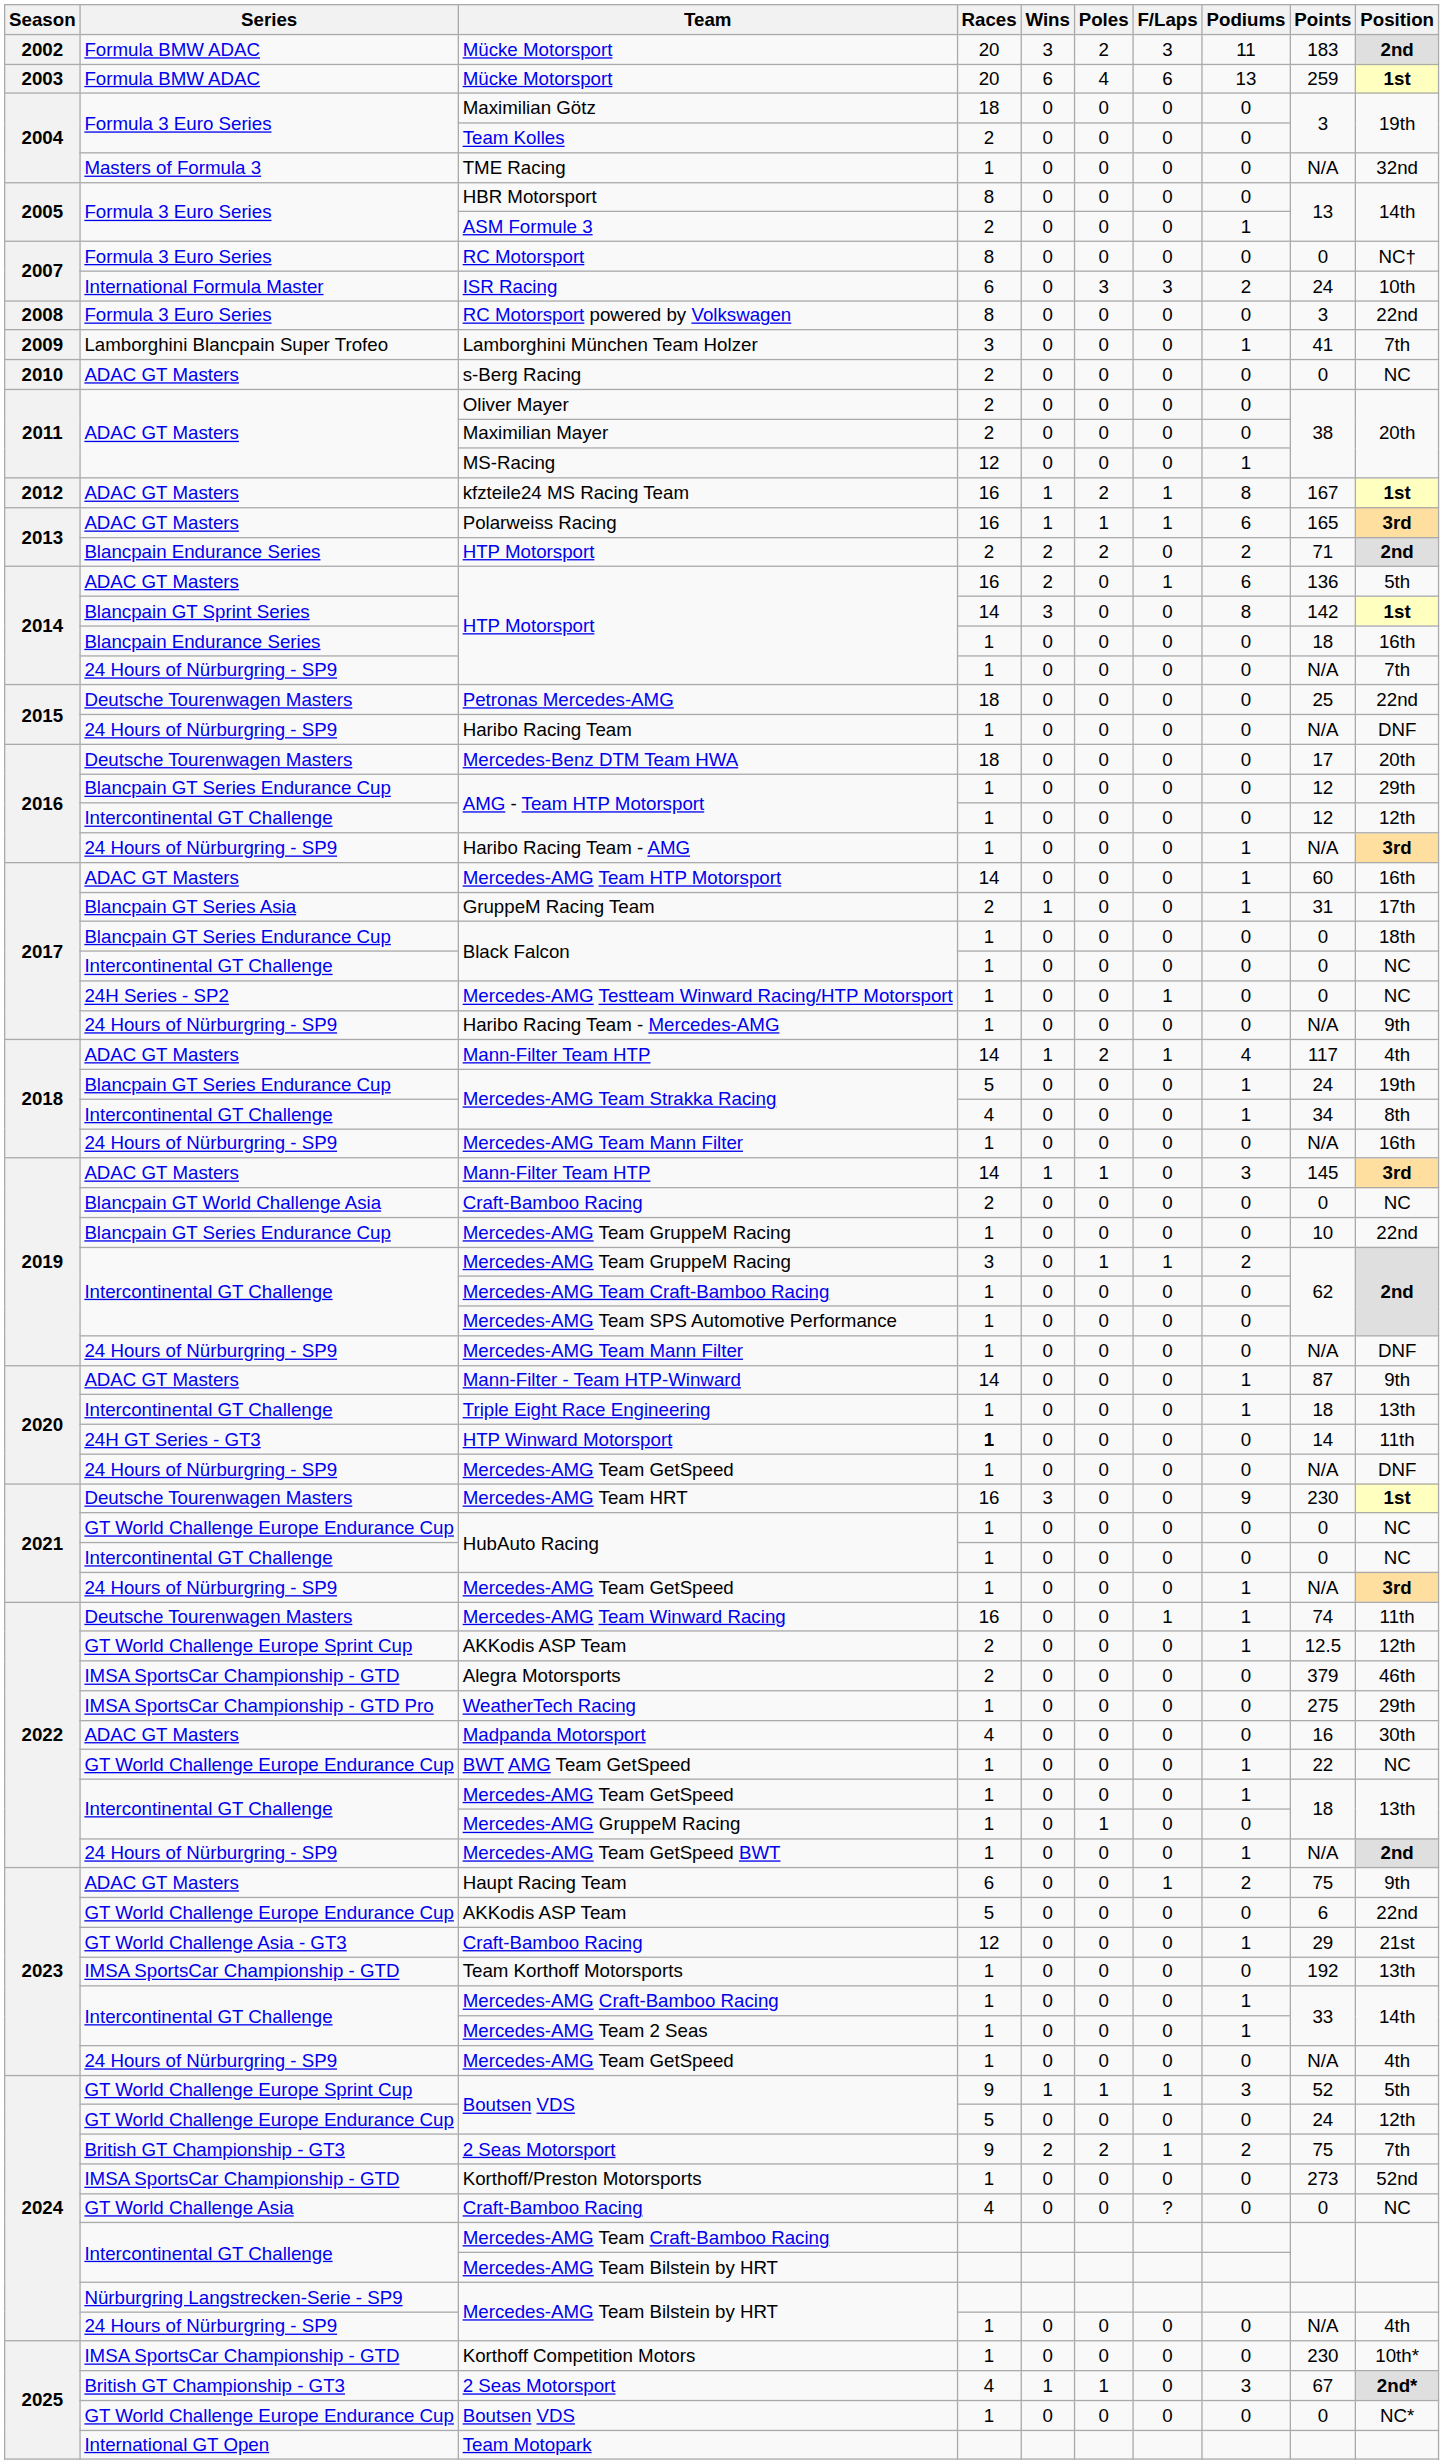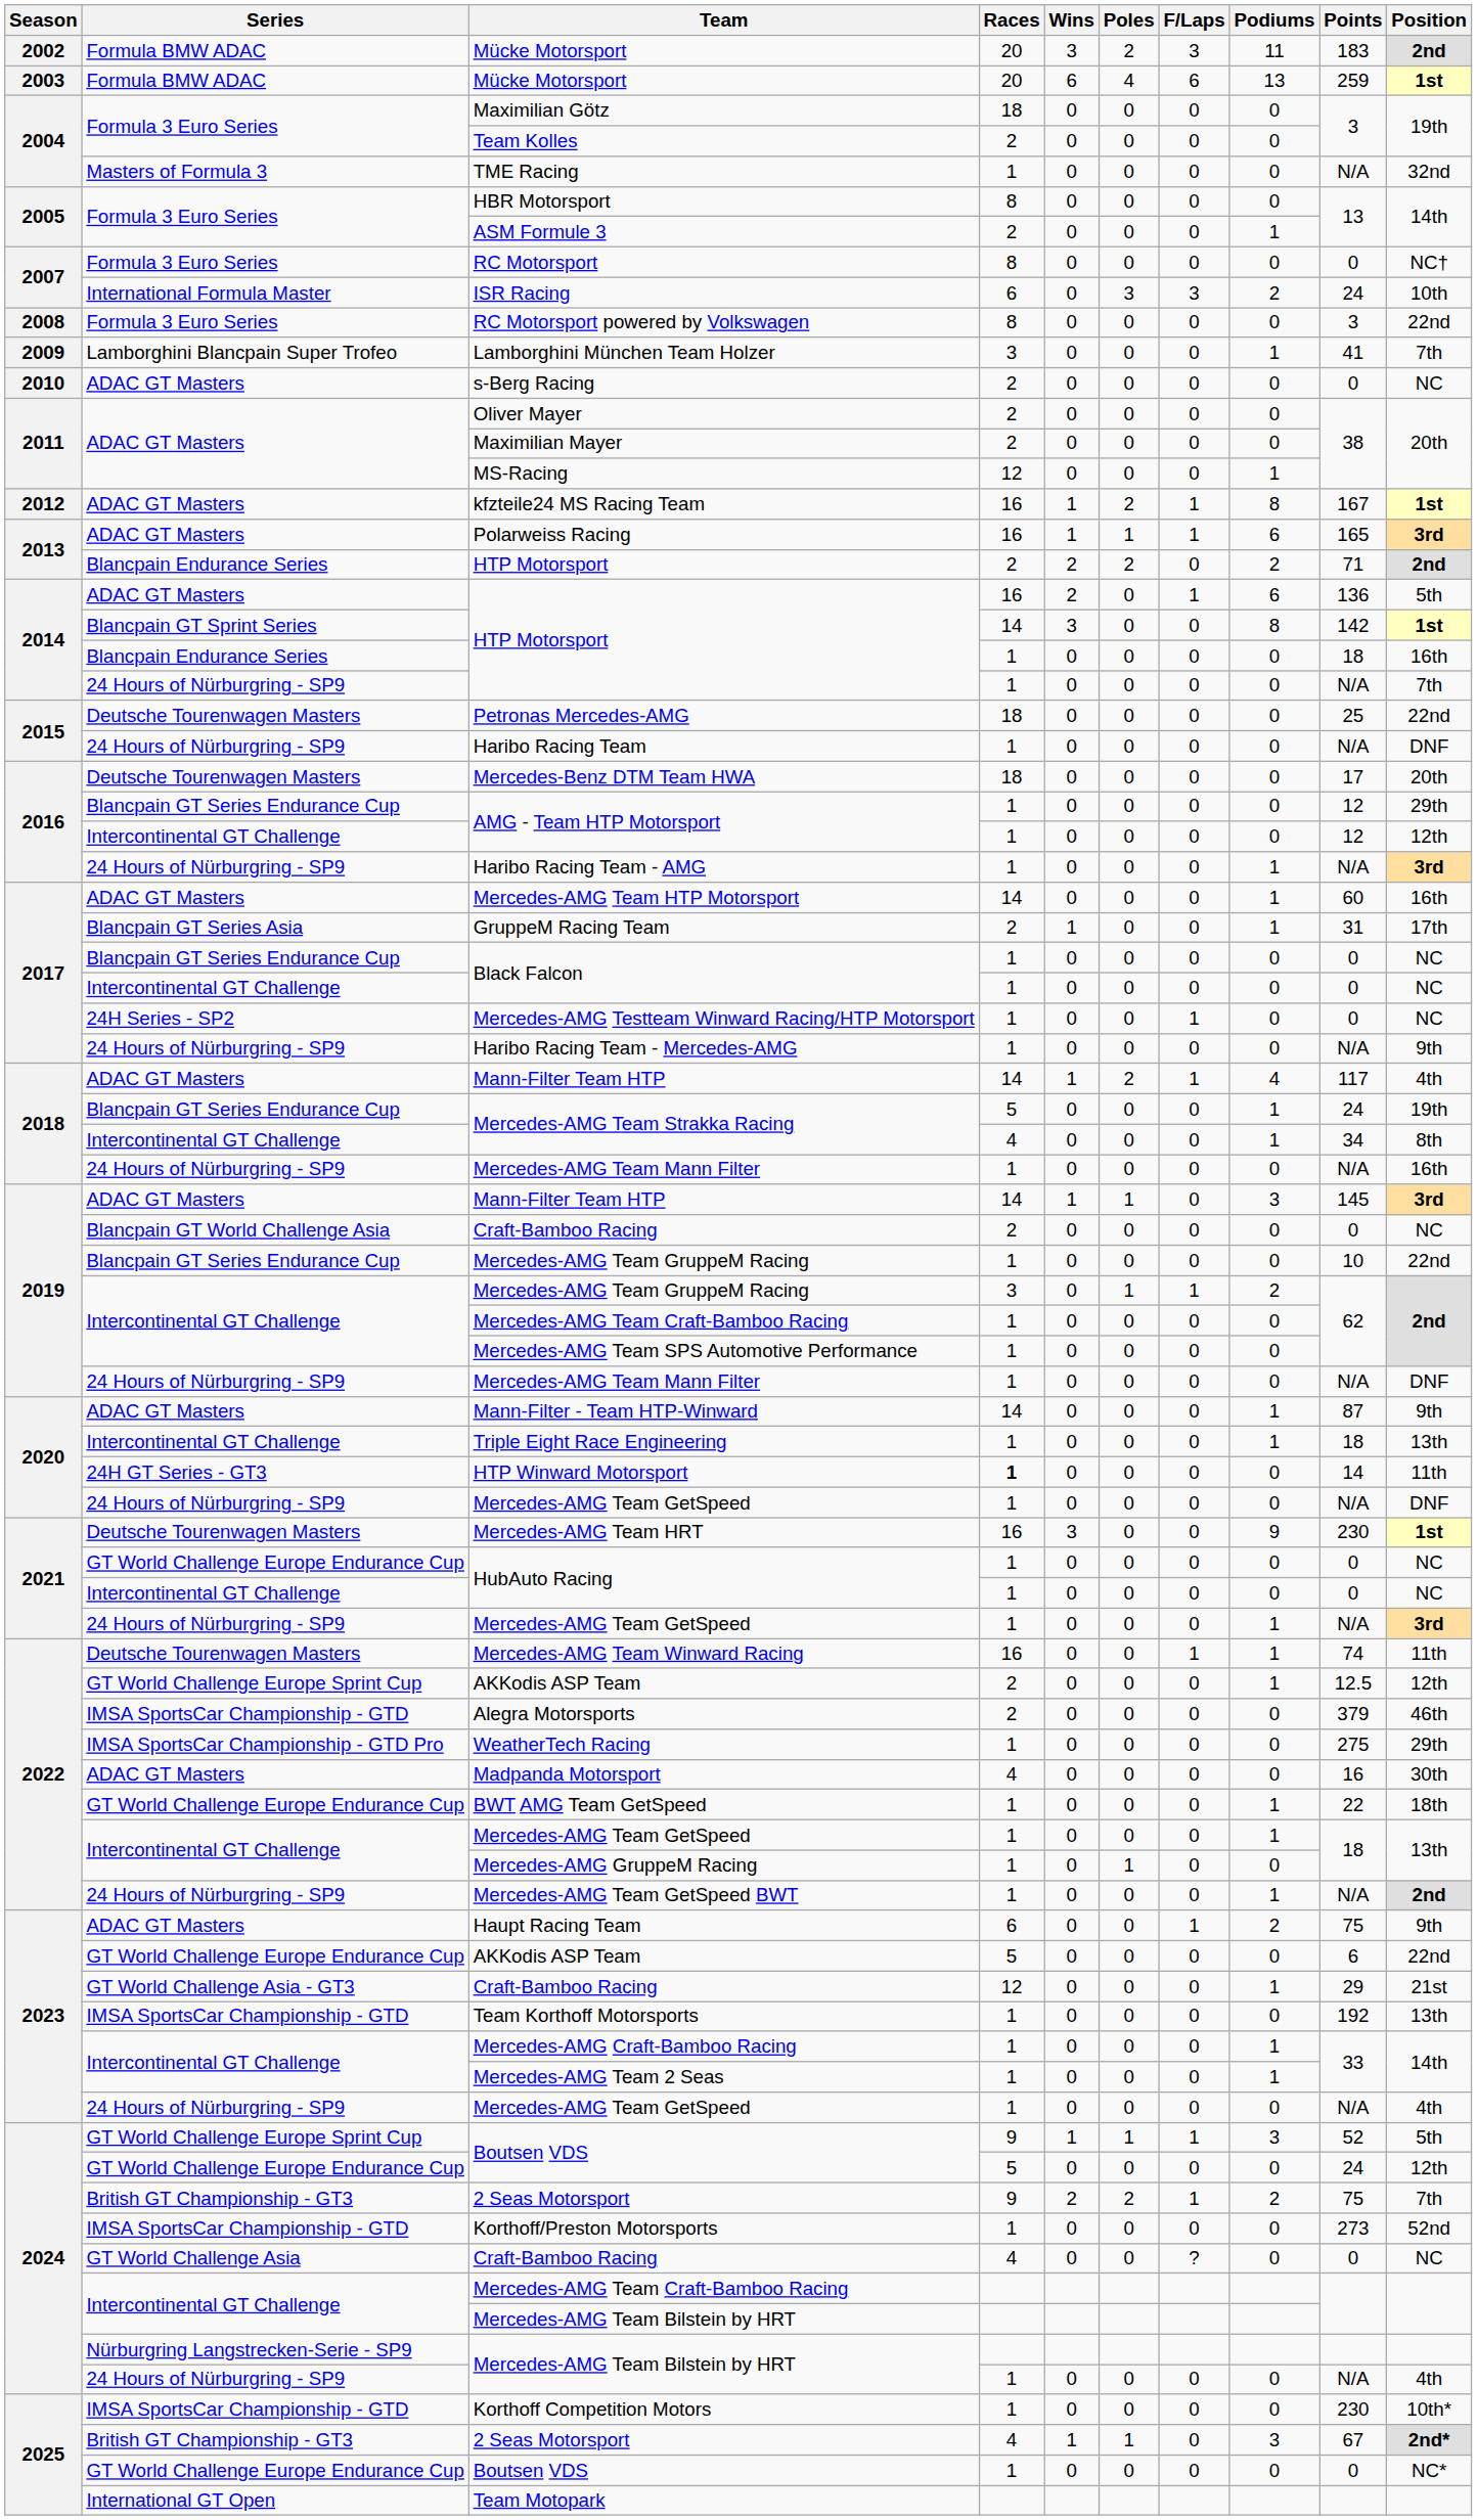Blancpain GT Series Endurance Cup / Black Falcon | Position: 18th -> NC
BWT AMG Team GetSpeed | Position: NC -> 18th
